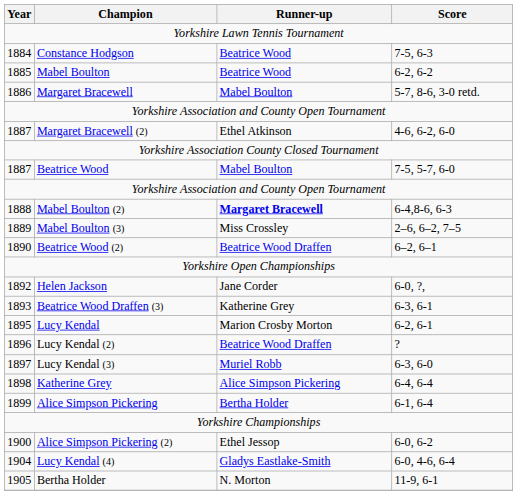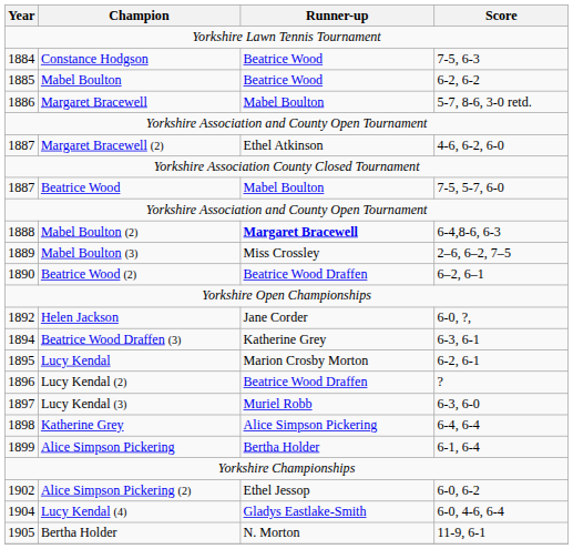Beatrice Wood Draffen (3) | Year: 1893 -> 1894
Alice Simpson Pickering (2) | Year: 1900 -> 1902
